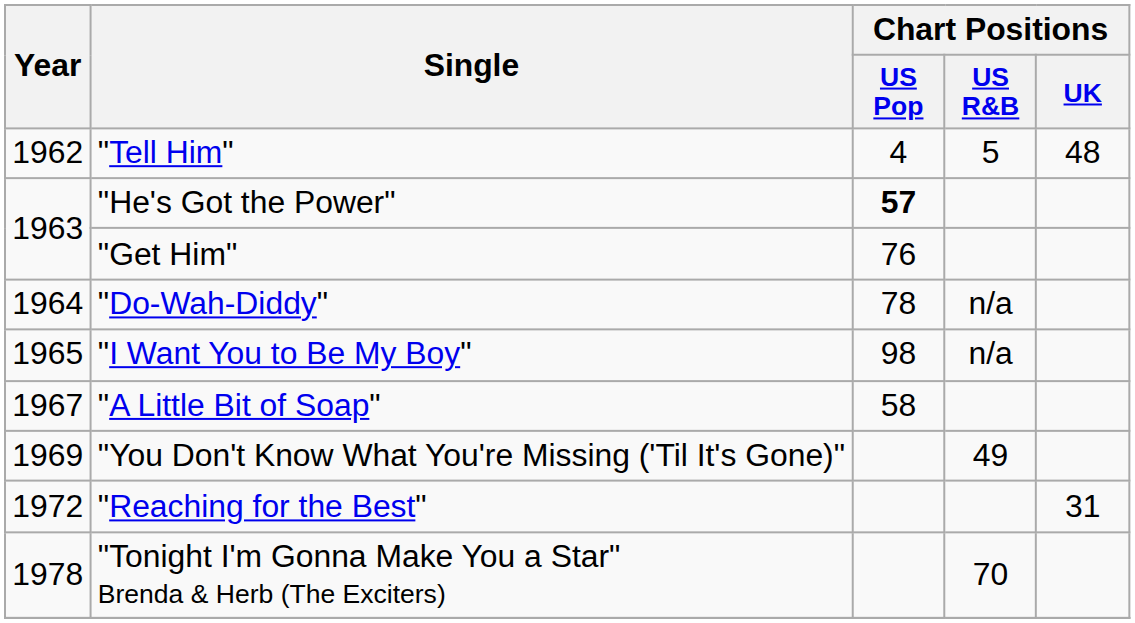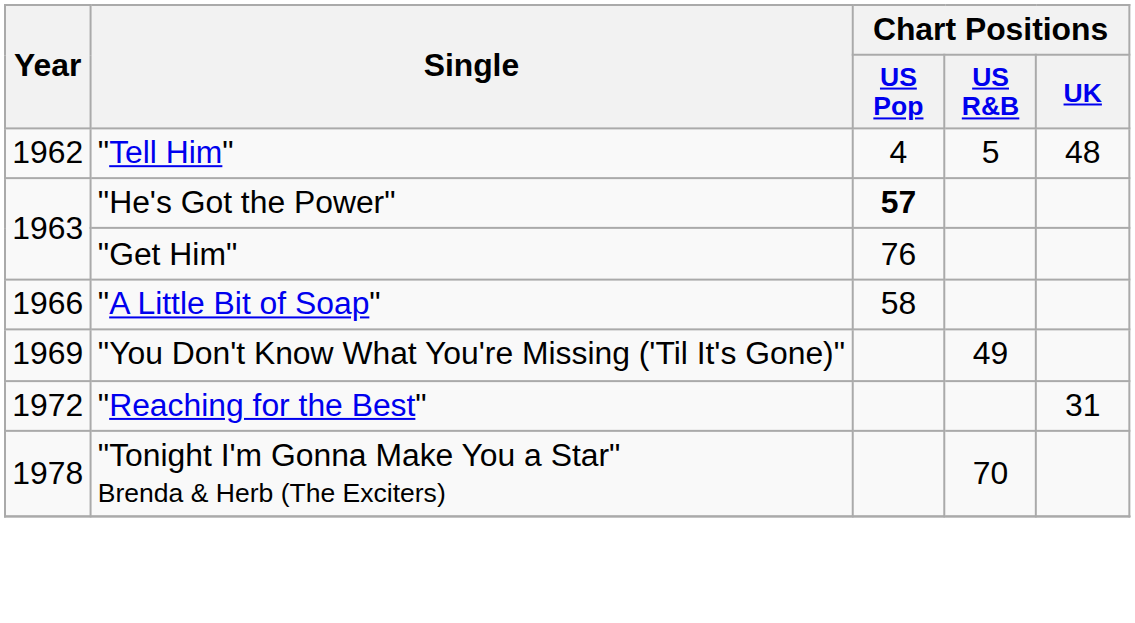- row: 1964 | "Do-Wah-Diddy" | 78 | n/a
- row: 1965 | "I Want You to Be My Boy" | 98 | n/a
"A Little Bit of Soap" | Year: 1967 -> 1966
